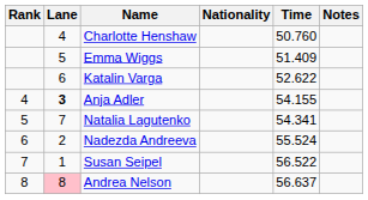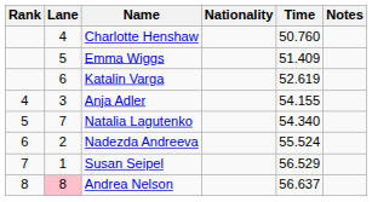Katalin Varga | Time: 52.622 -> 52.619
Anja Adler | Lane: bold -> normal
Natalia Lagutenko | Time: 54.341 -> 54.340
Susan Seipel | Time: 56.522 -> 56.529
